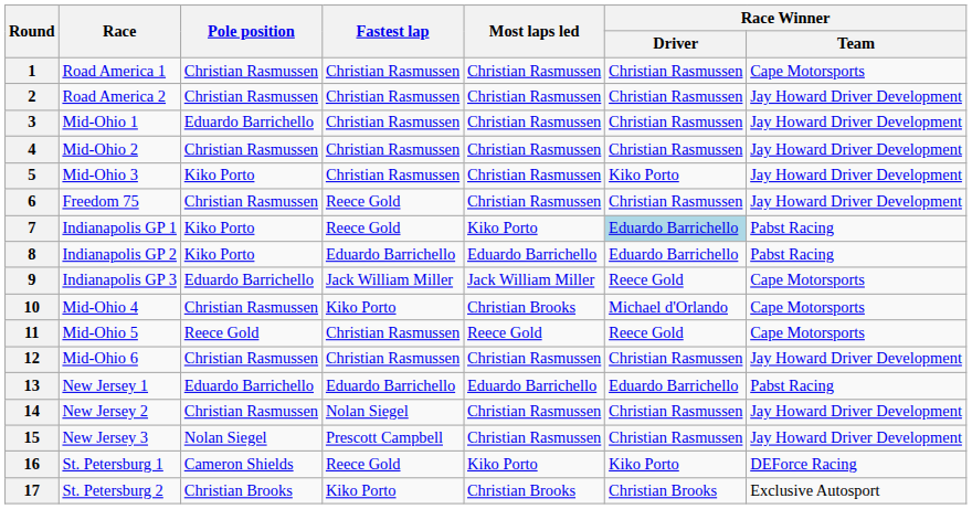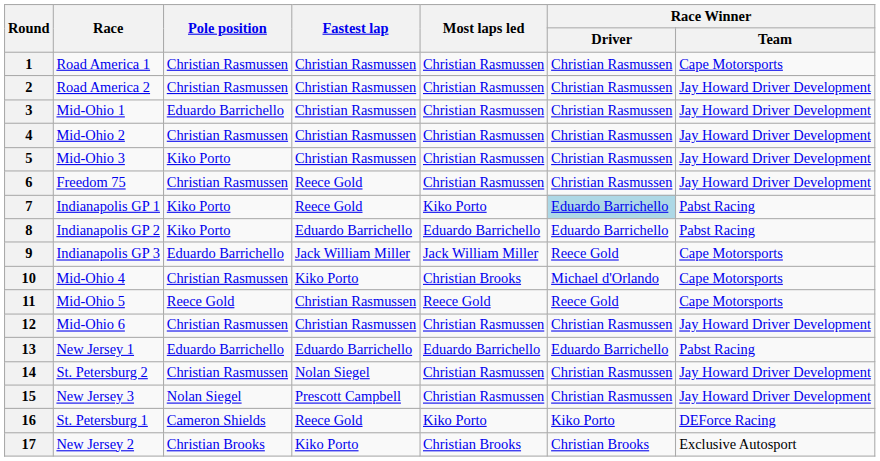5 | Race Winner / Driver: Kiko Porto -> Christian Rasmussen
14 | Race: New Jersey 2 -> St. Petersburg 2
17 | Race: St. Petersburg 2 -> New Jersey 2
